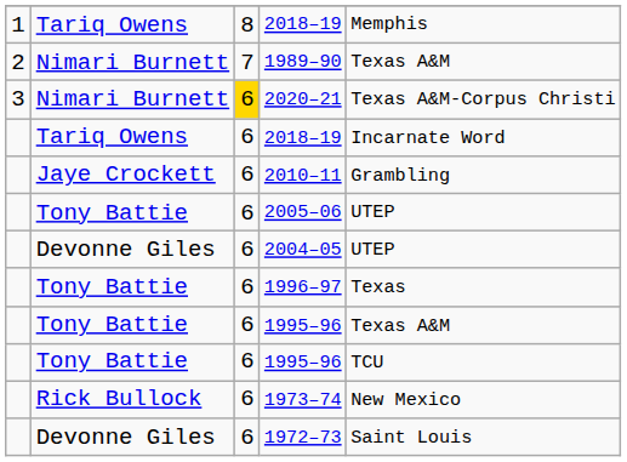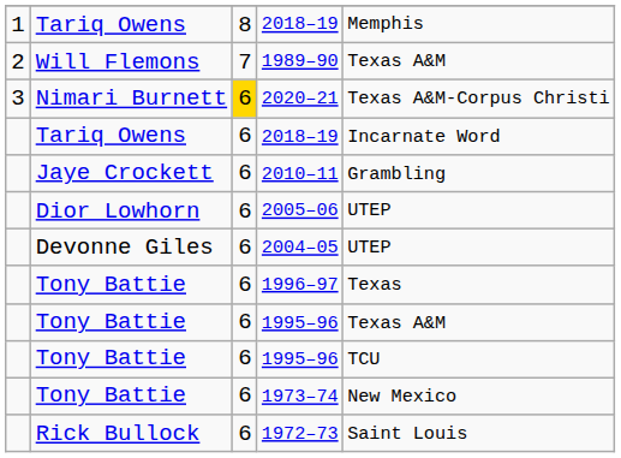1989–90 | column 2: Nimari Burnett -> Will Flemons
2005–06 | column 2: Tony Battie -> Dior Lowhorn
1973–74 | column 2: Rick Bullock -> Tony Battie
1972–73 | column 2: Devonne Giles -> Rick Bullock
